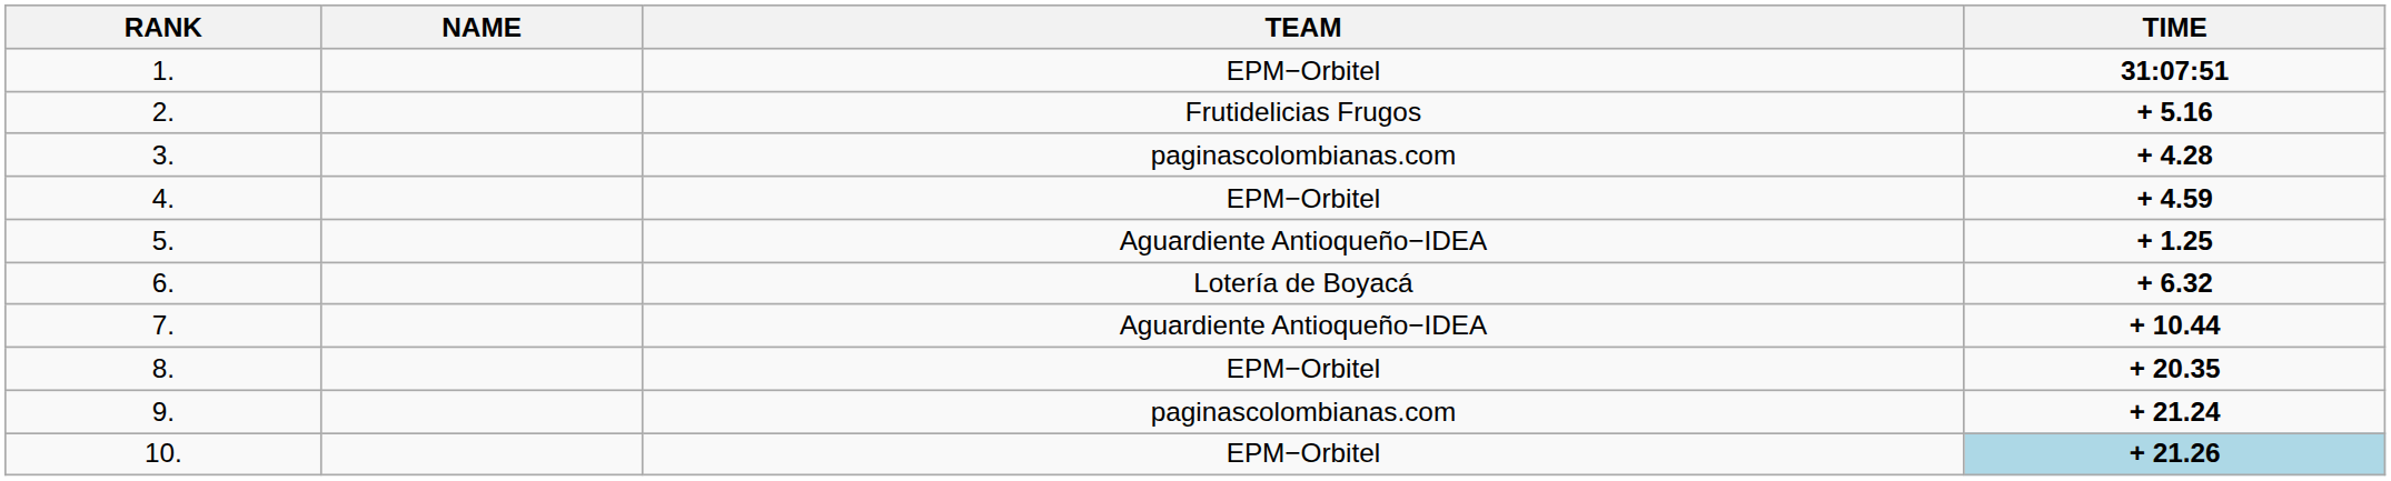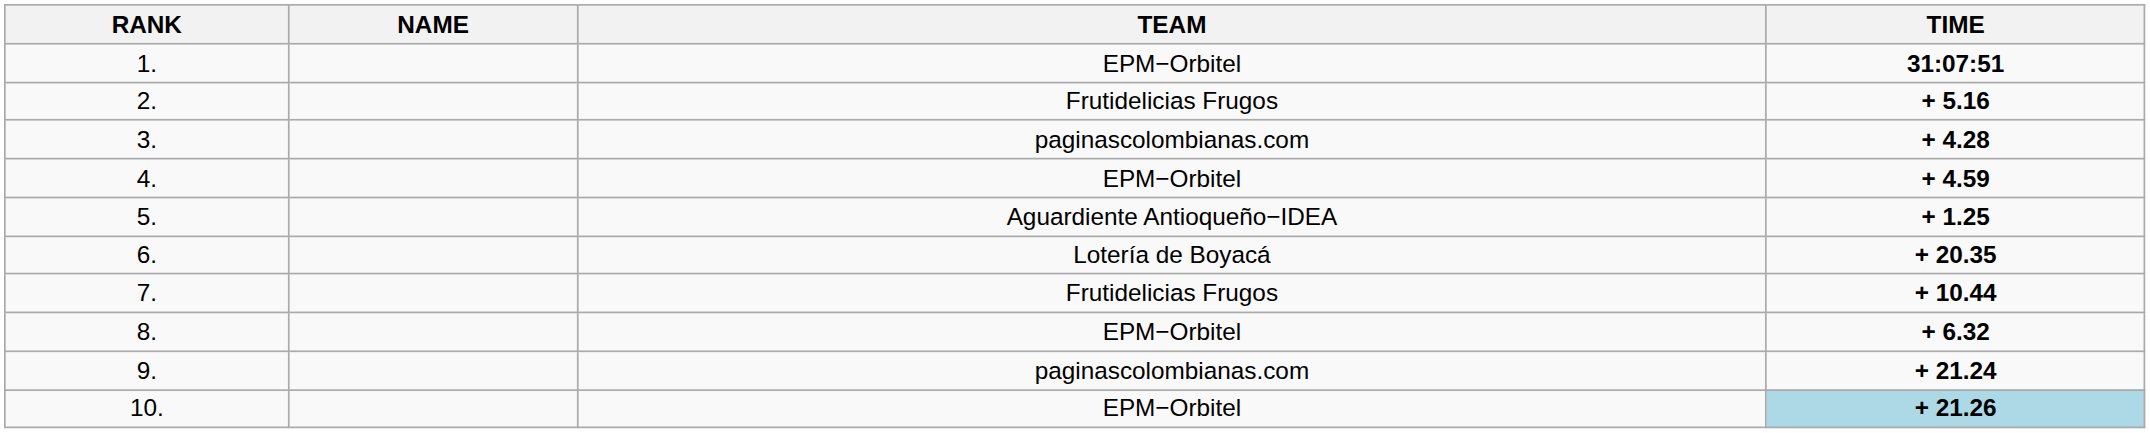6. | TIME: + 6.32 -> + 20.35
7. | TEAM: Aguardiente Antioqueño−IDEA -> Frutidelicias Frugos
8. | TIME: + 20.35 -> + 6.32
